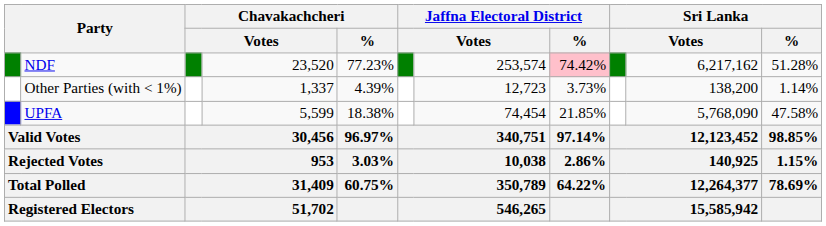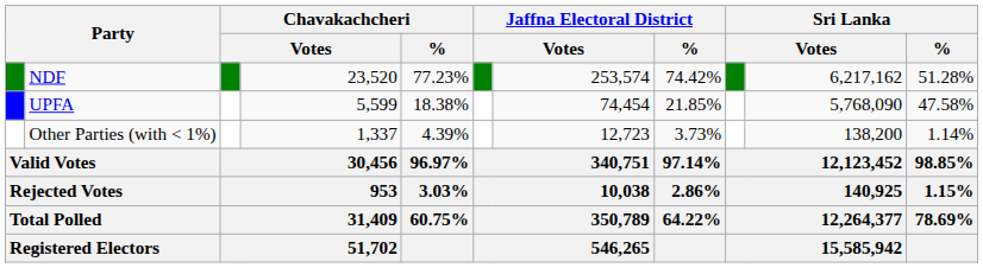NDF | Jaffna Electoral District / %: pink background -> no background
rows swapped: UPFA <-> Other Parties (with < 1%)
